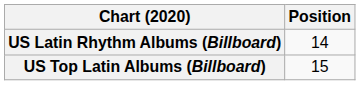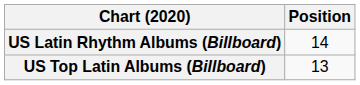US Top Latin Albums (Billboard) | Position: 15 -> 13
